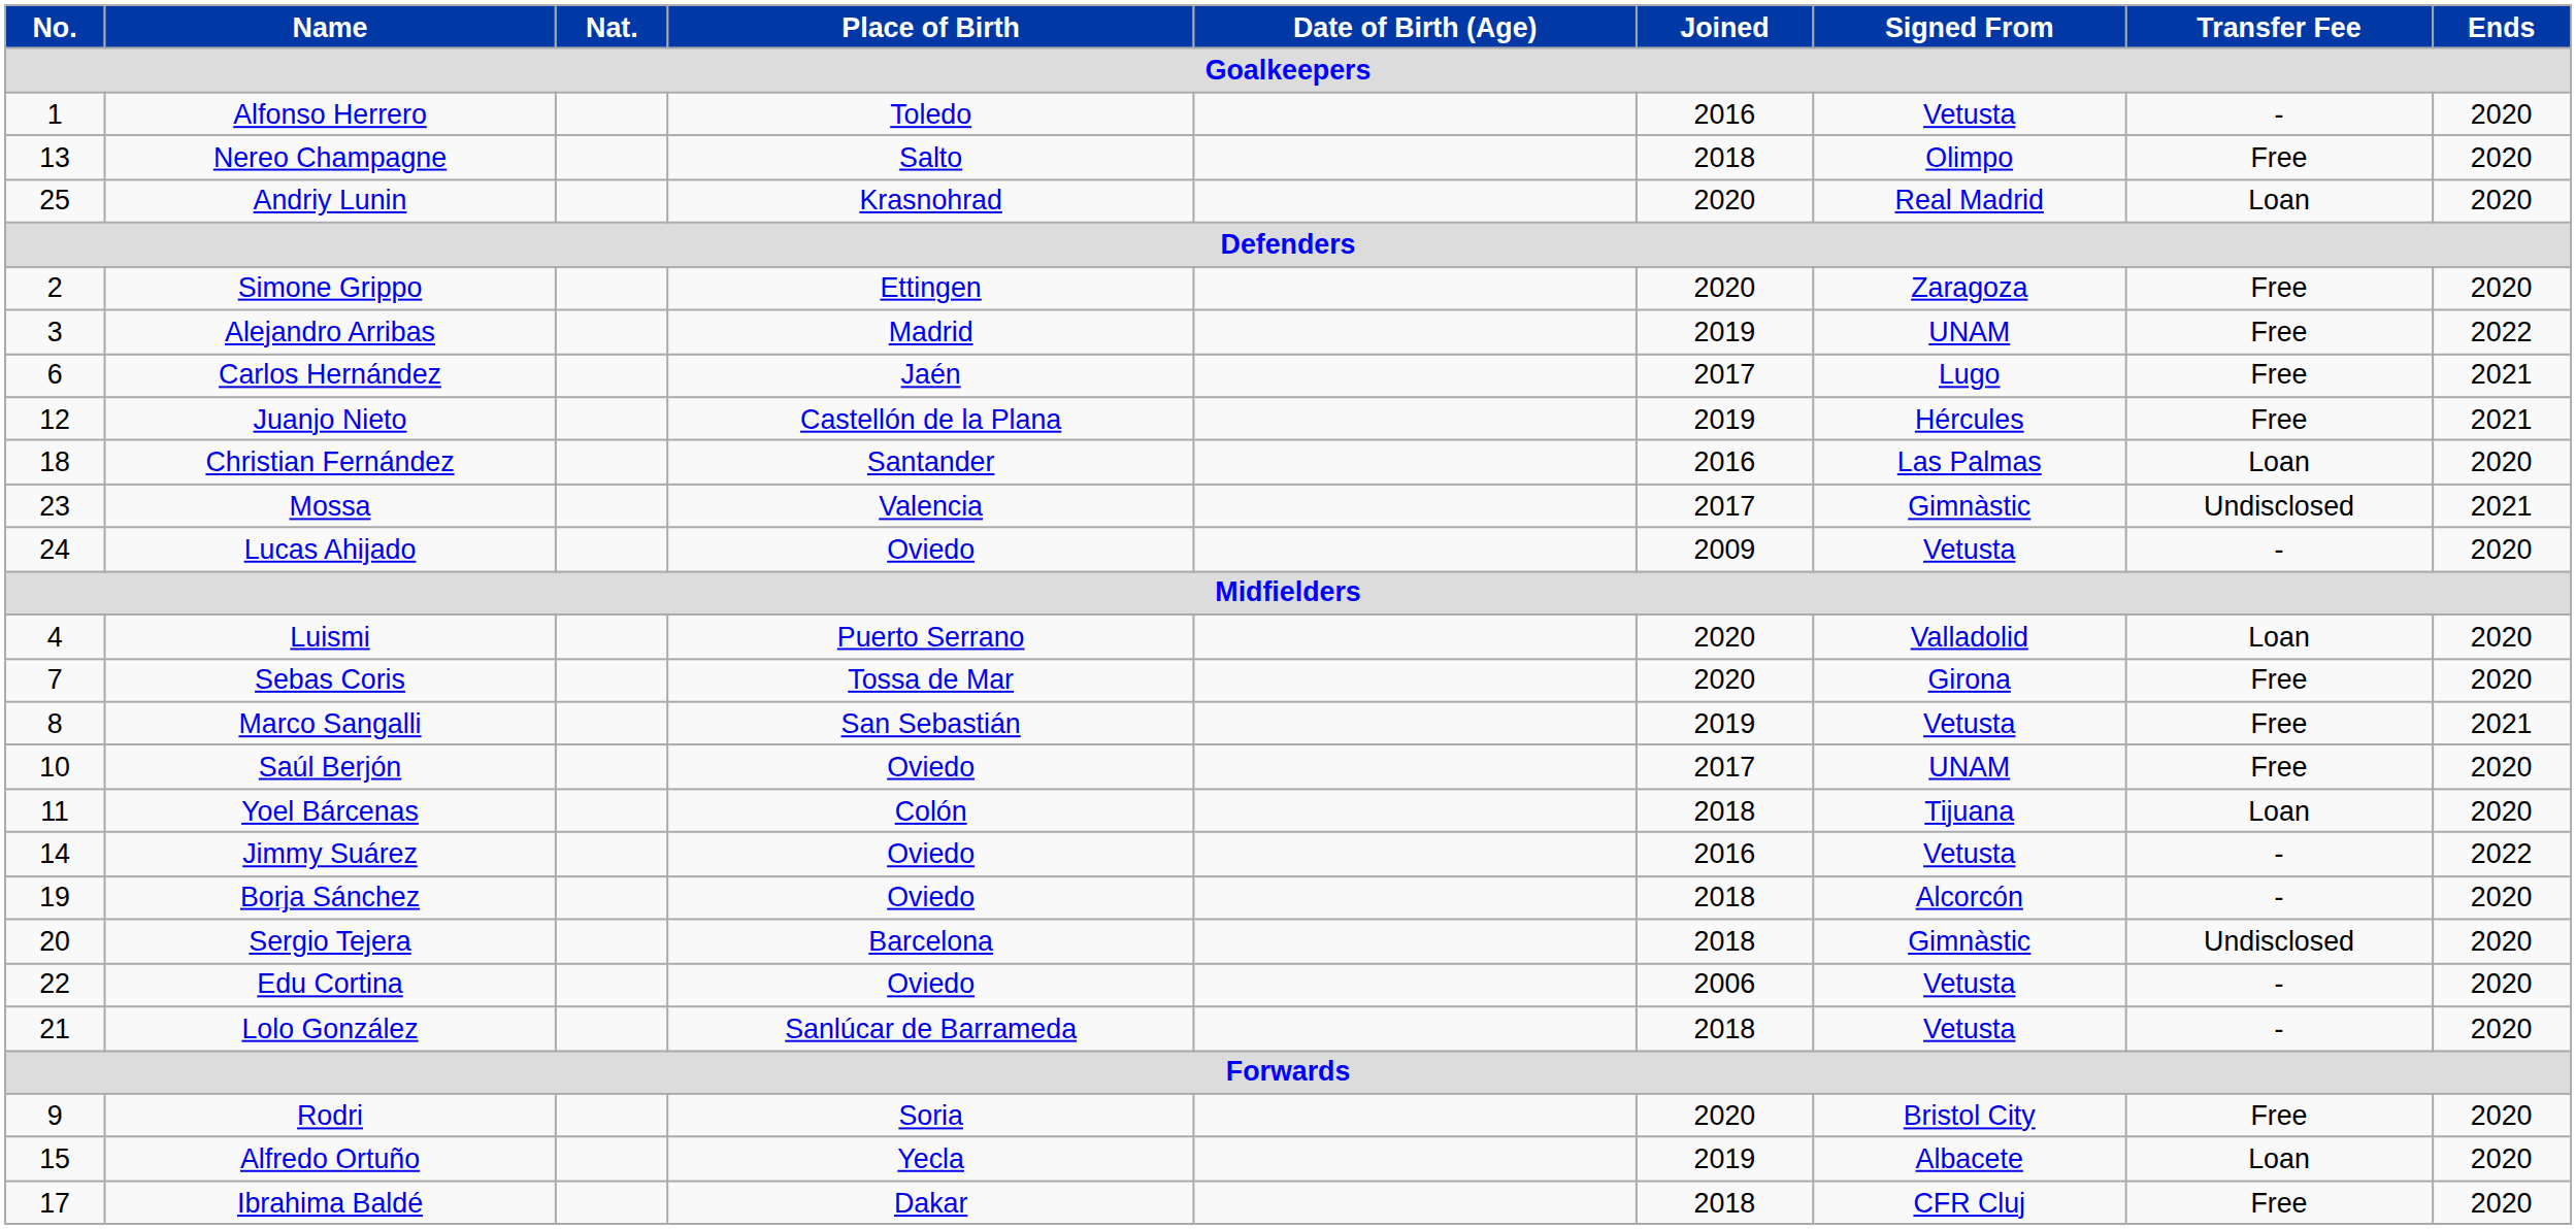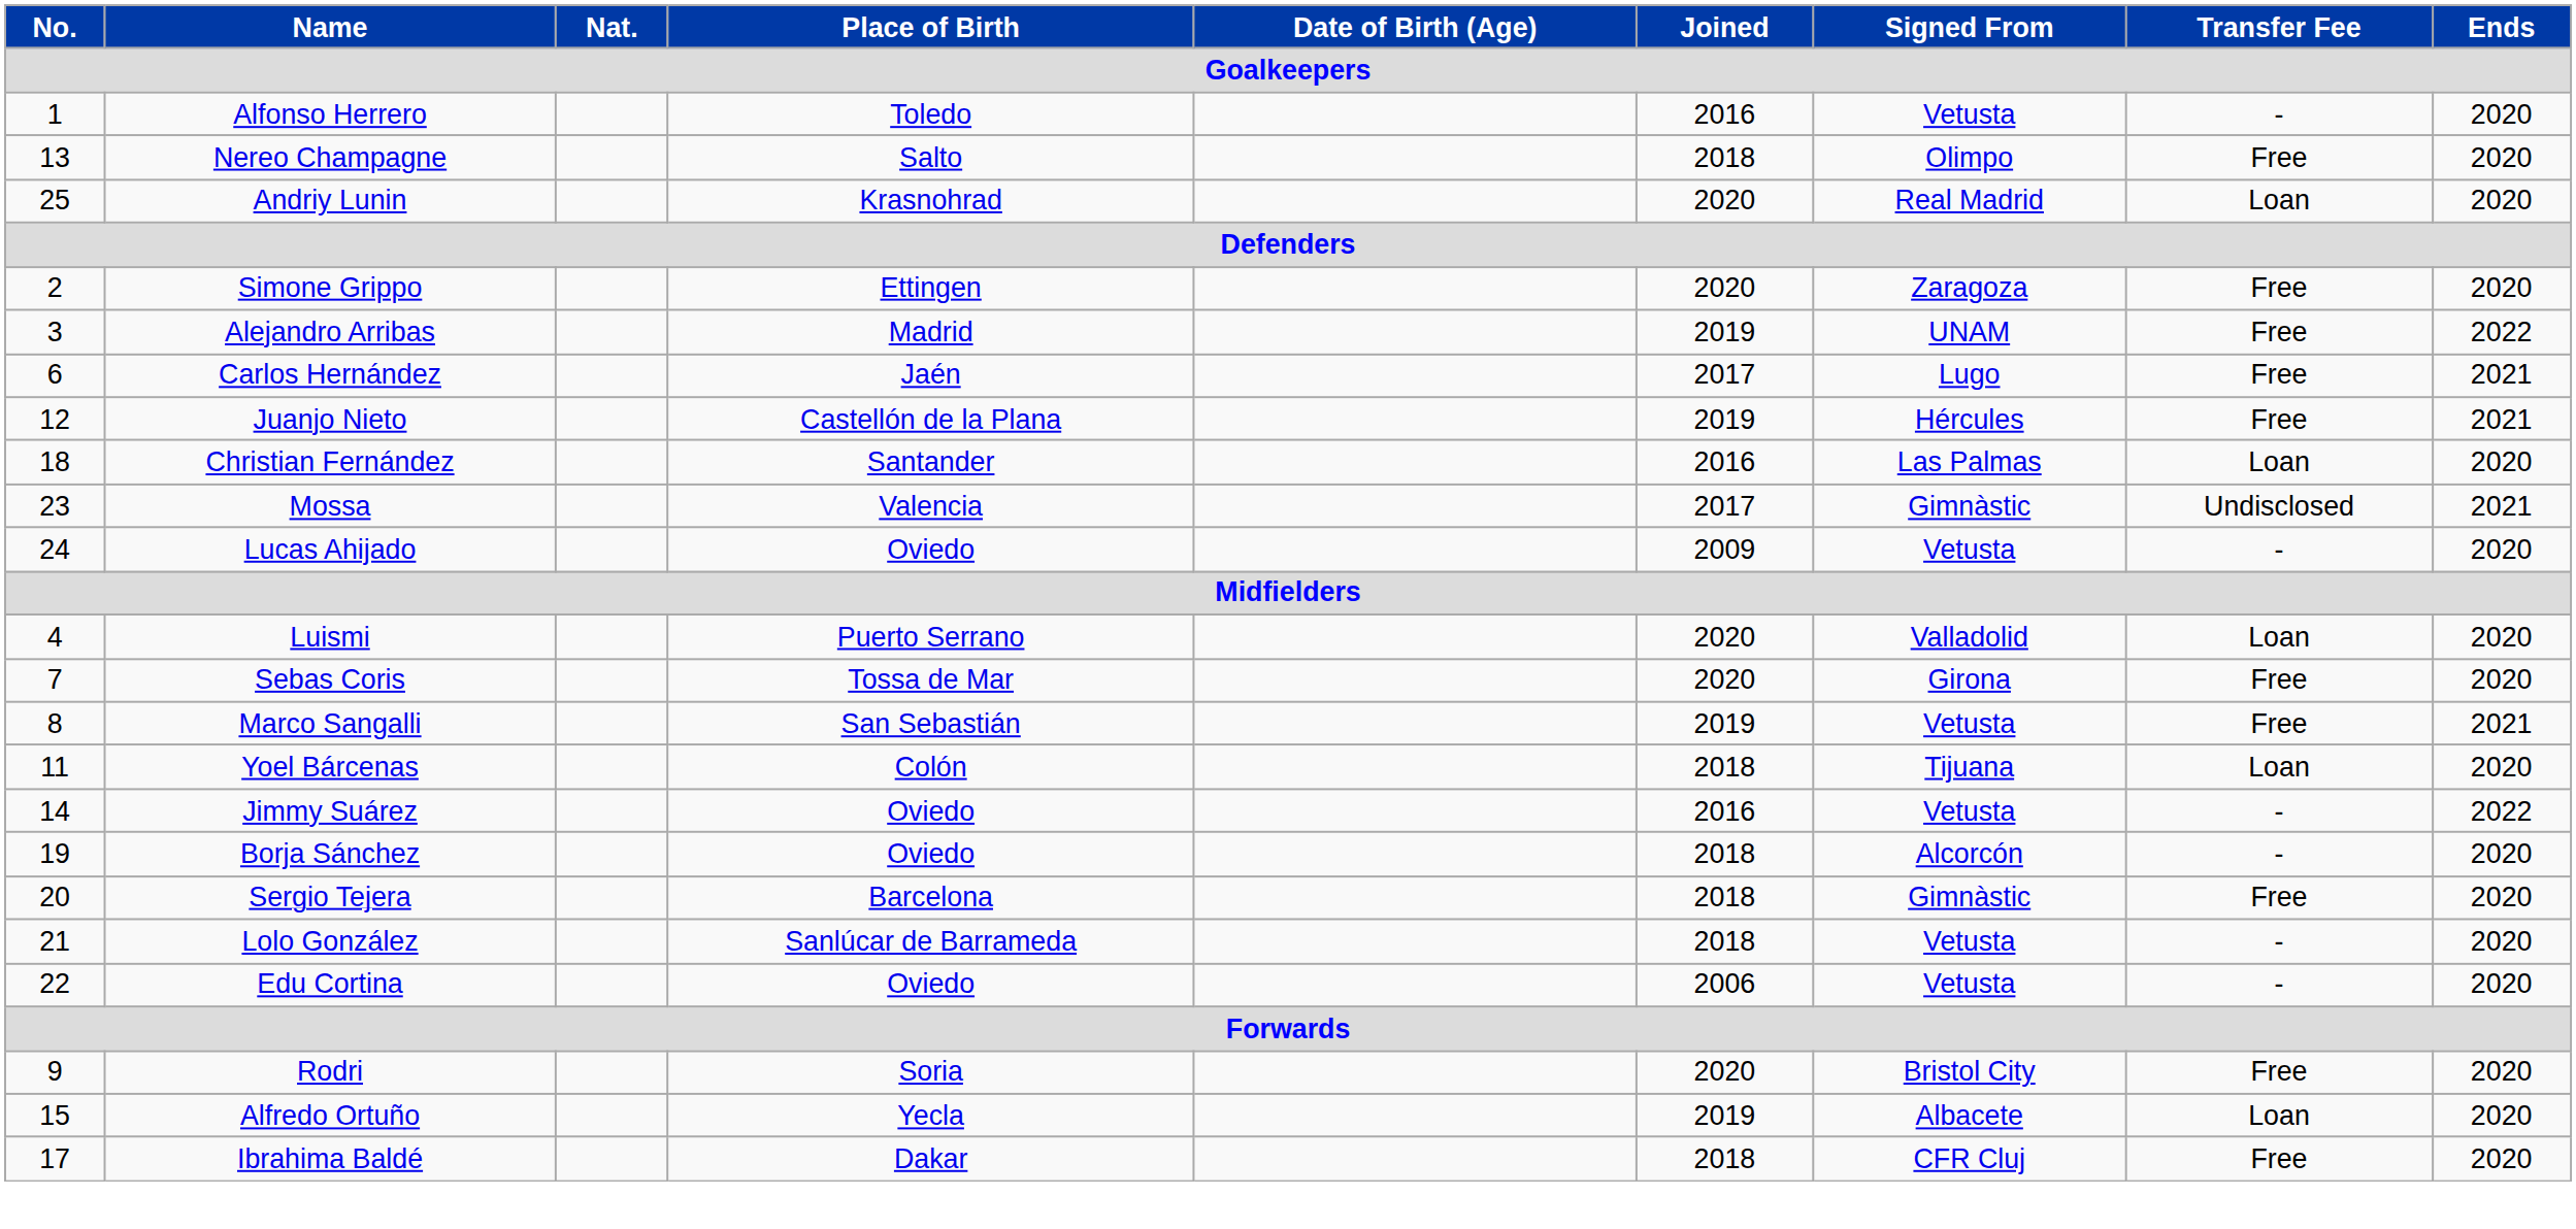- row: 10 | Saúl Berjón | Oviedo | 2017 | UNAM | Free | 2020
Sergio Tejera | Transfer Fee: Undisclosed -> Free
rows swapped: Lolo González <-> Edu Cortina
